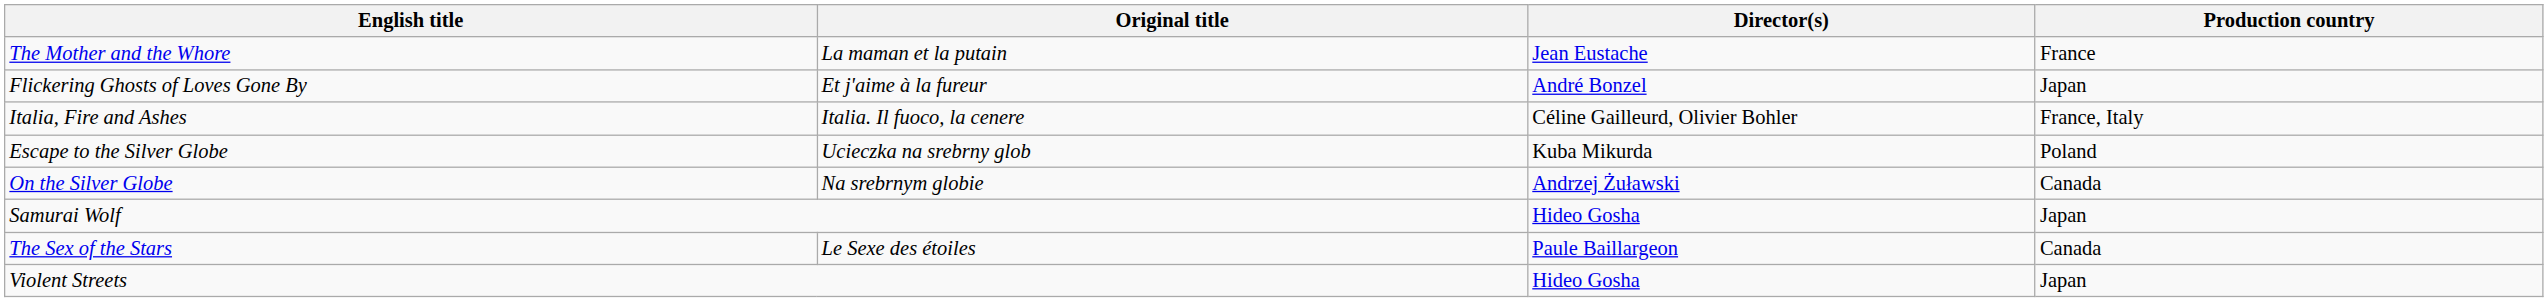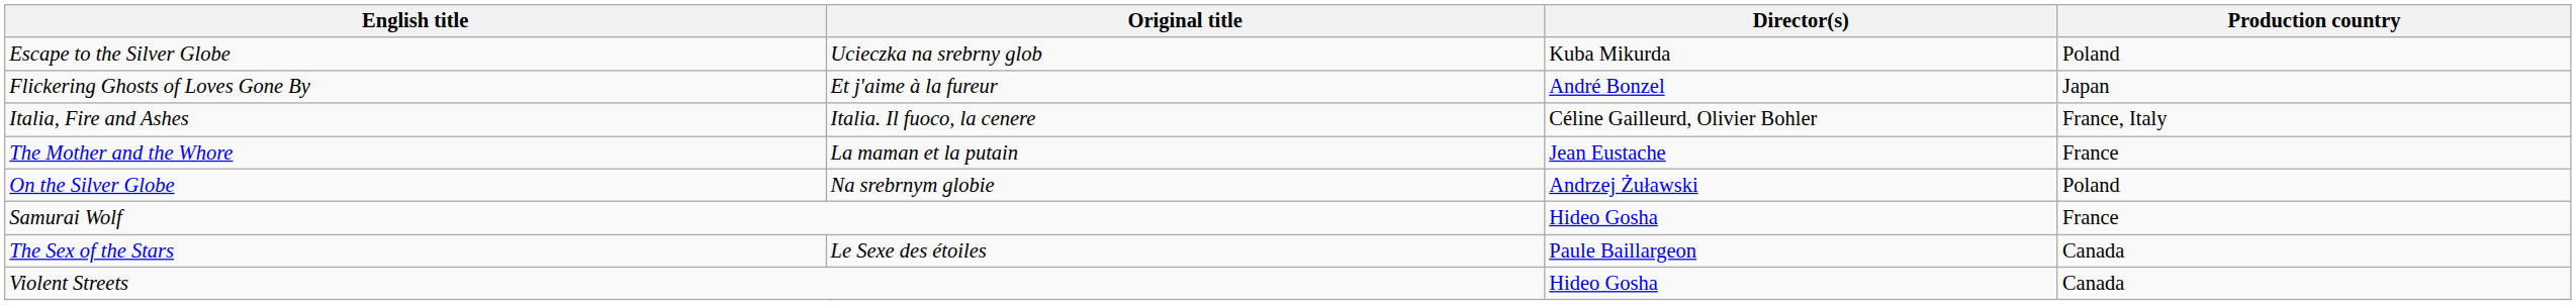rows swapped: Escape to the Silver Globe <-> The Mother and the Whore
On the Silver Globe | Production country: Canada -> Poland
Samurai Wolf | Production country: Japan -> France
Violent Streets | Production country: Japan -> Canada
